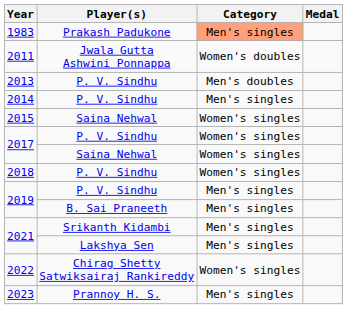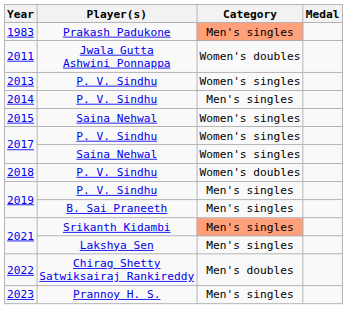2013 | Category: Men's doubles -> Women's singles
2018 | Category: Women's singles -> Women's doubles
2021 / Srikanth Kidambi | Category: no background -> lightsalmon background
2022 | Category: Women's singles -> Men's doubles
